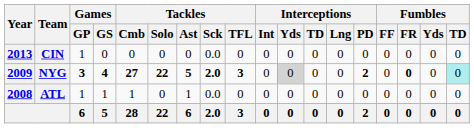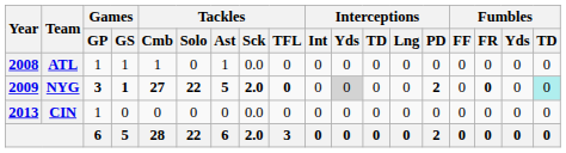rows swapped: ATL <-> CIN
NYG | Games / GS: 4 -> 1
NYG | Tackles / TFL: 3 -> 0
